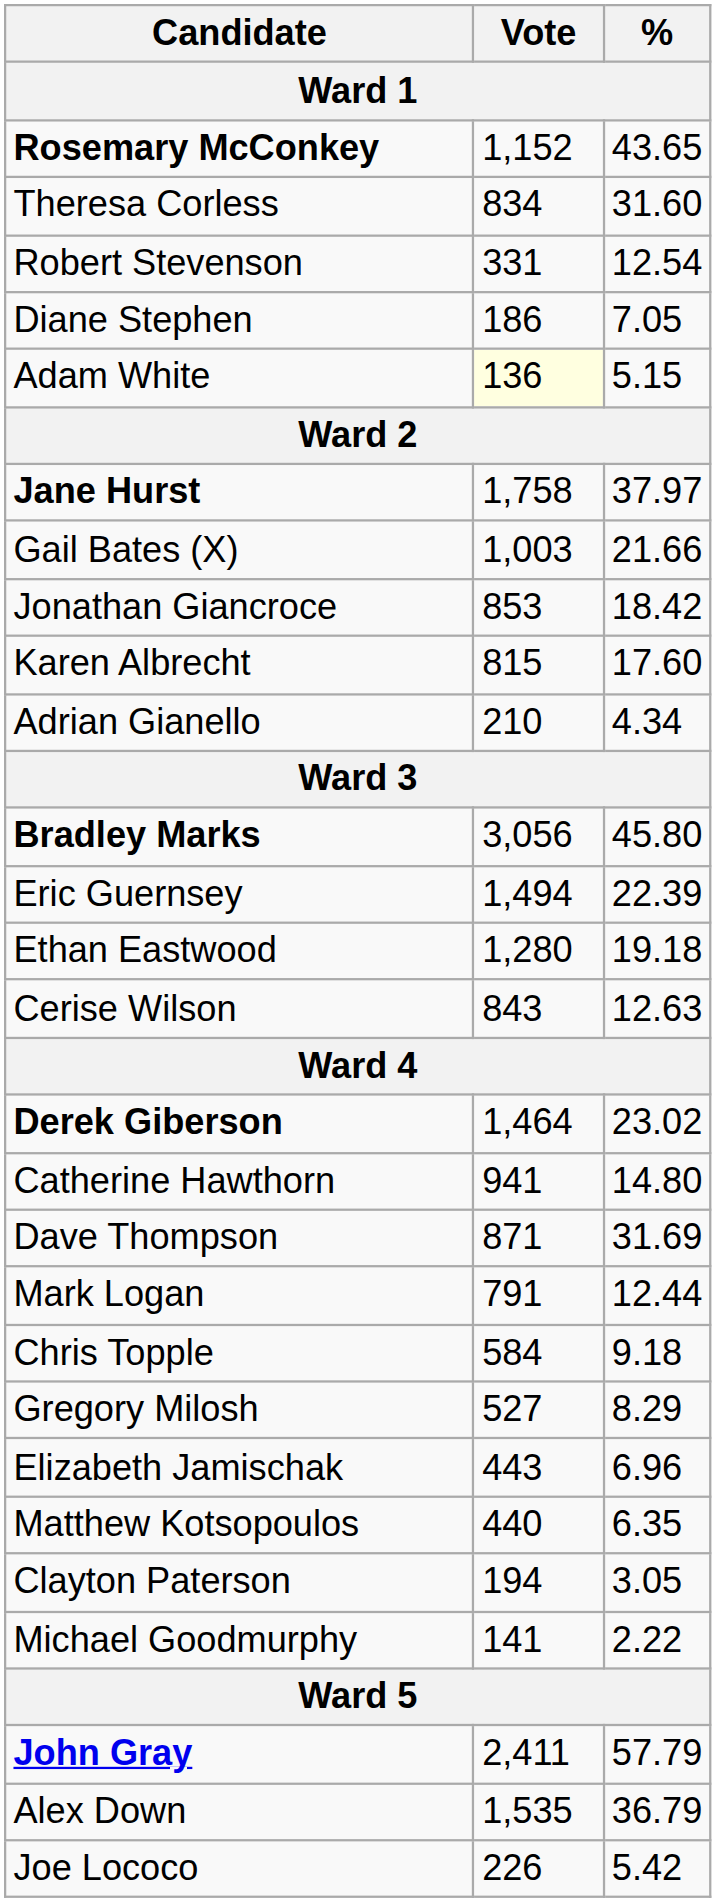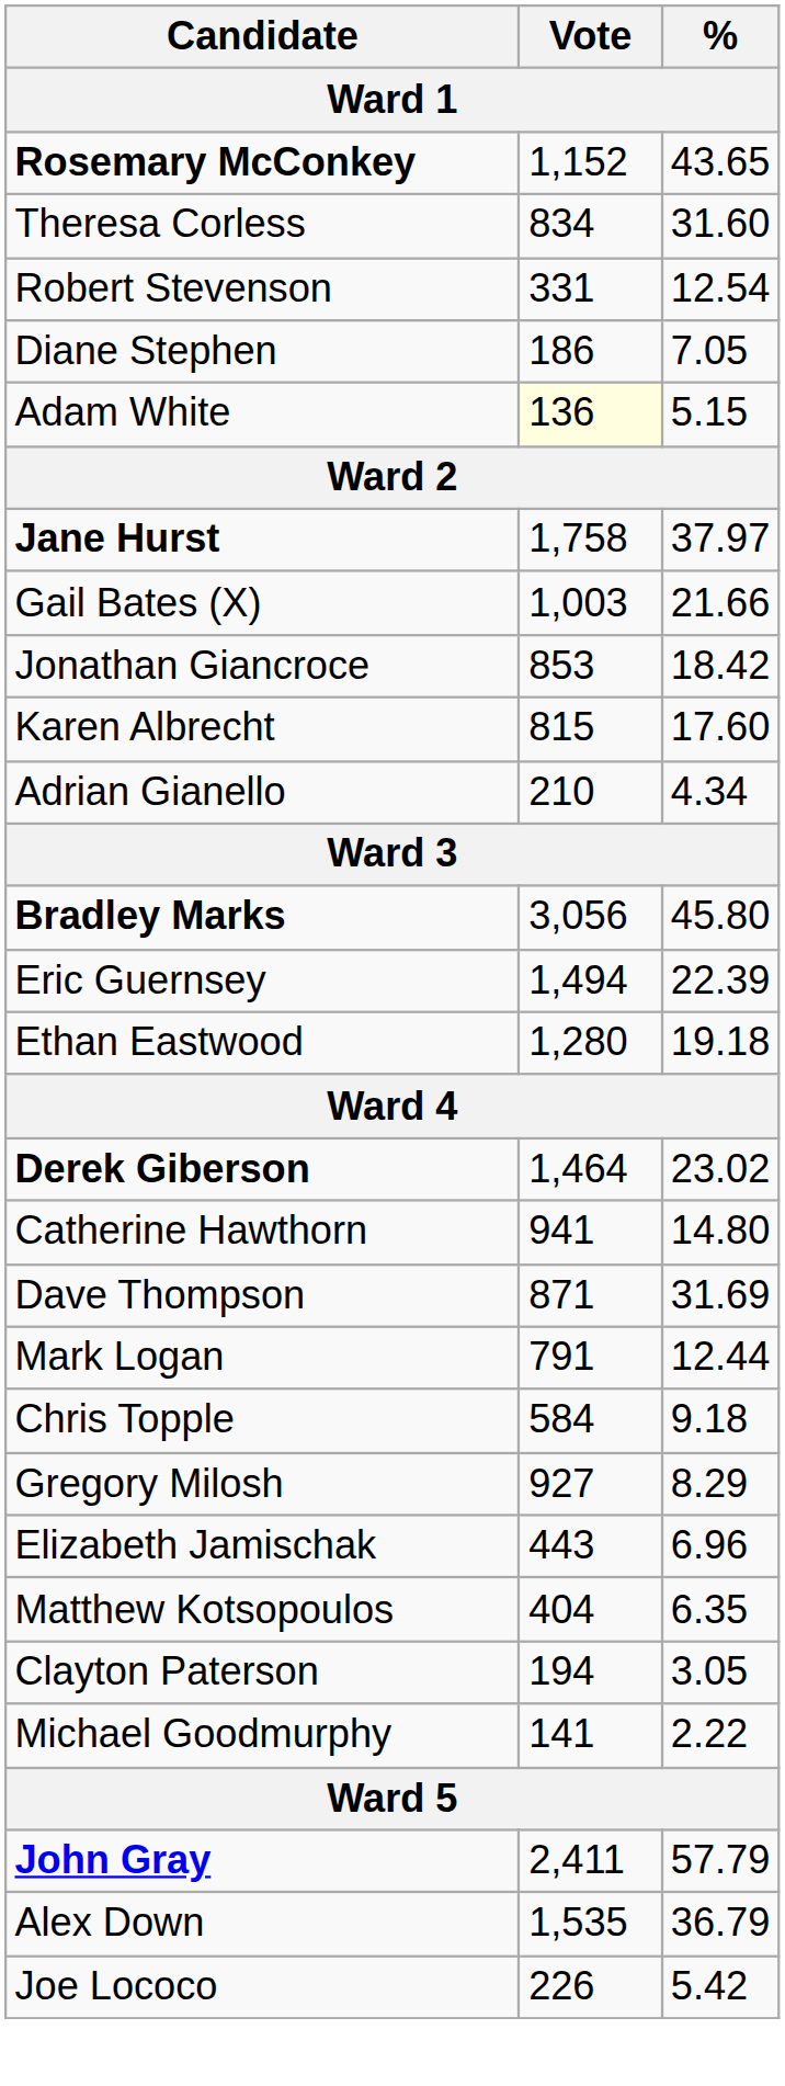- row: Cerise Wilson | 843 | 12.63
Gregory Milosh | Vote: 527 -> 927
Matthew Kotsopoulos | Vote: 440 -> 404
